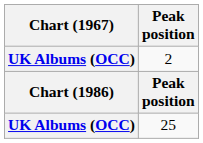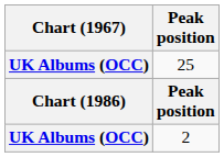rows swapped: 2 <-> 25
